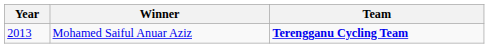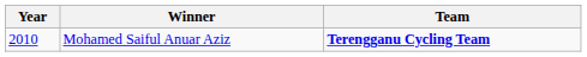Mohamed Saiful Anuar Aziz | Year: 2013 -> 2010
